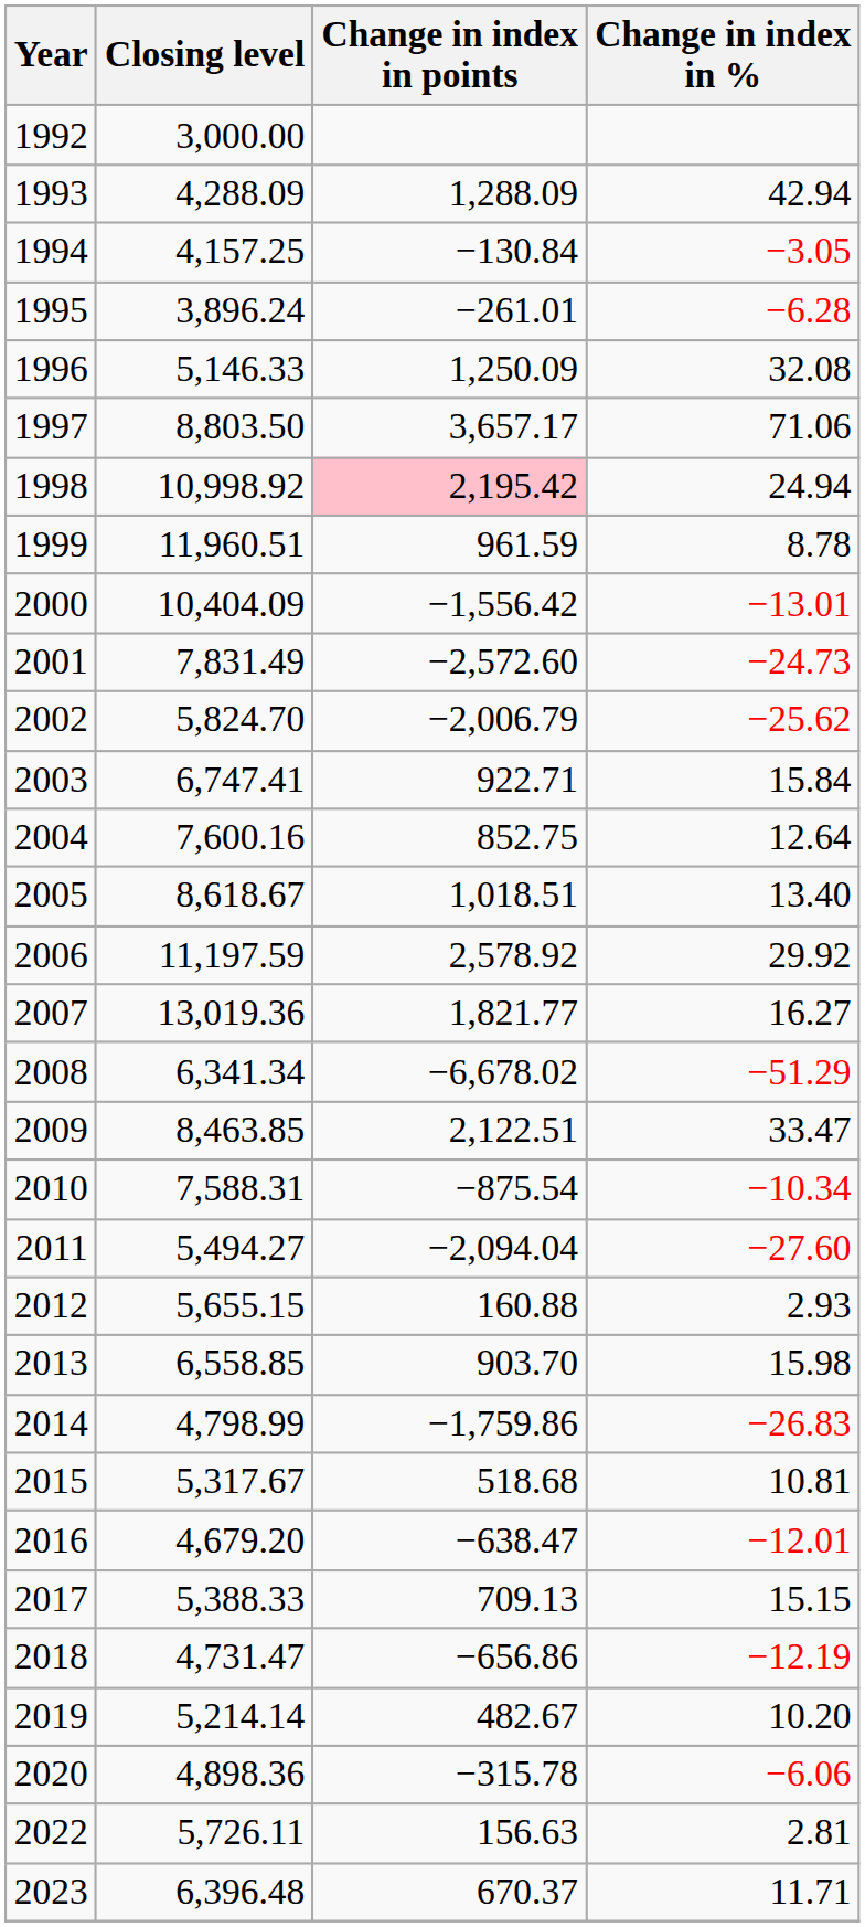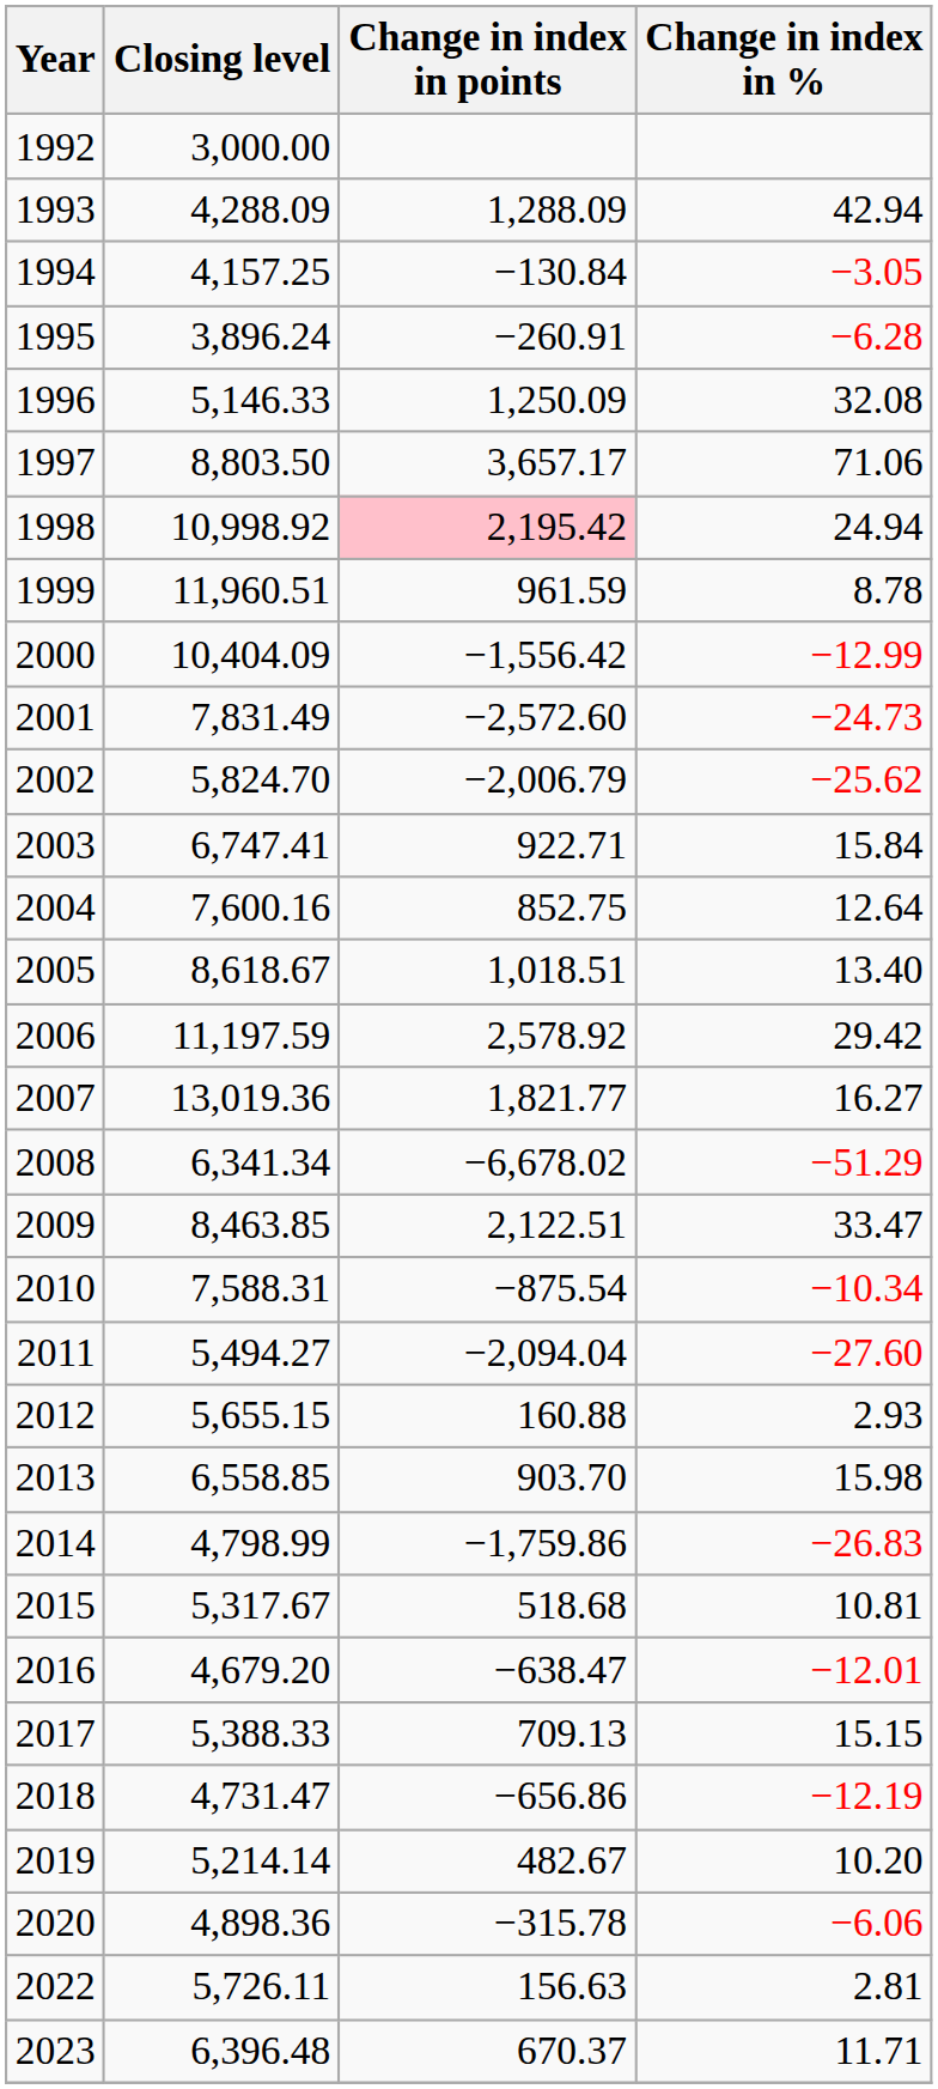1995 | Change in index in points: −261.01 -> −260.91
2000 | Change in index in %: −13.01 -> −12.99
2006 | Change in index in %: 29.92 -> 29.42
